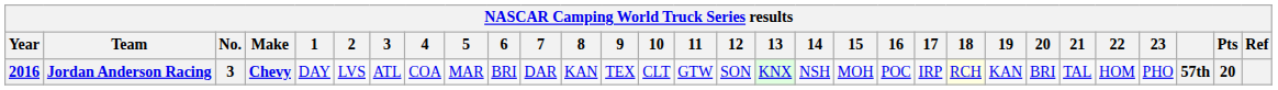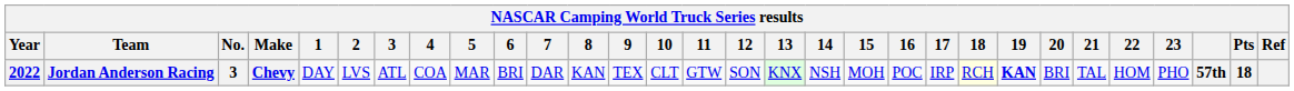Jordan Anderson Racing | Year: 2016 -> 2022
Jordan Anderson Racing | 19: normal -> bold
Jordan Anderson Racing | Pts: 20 -> 18
